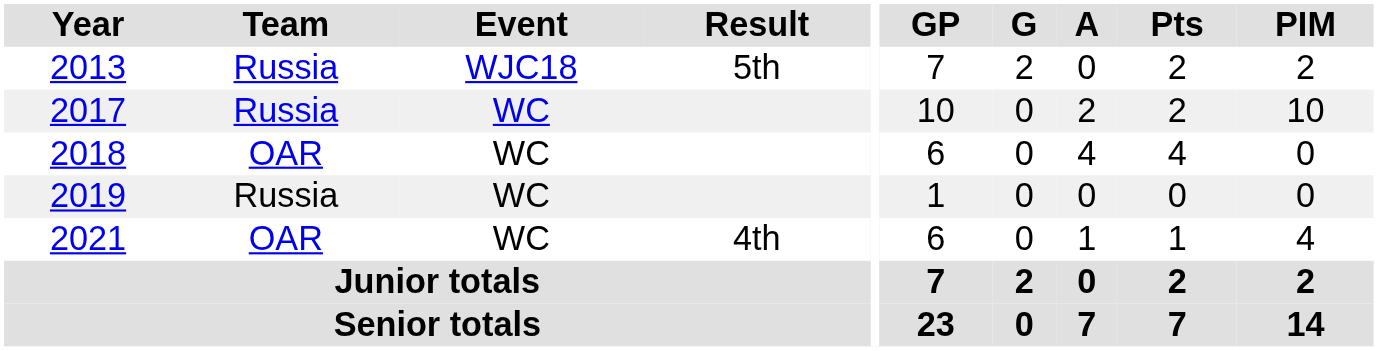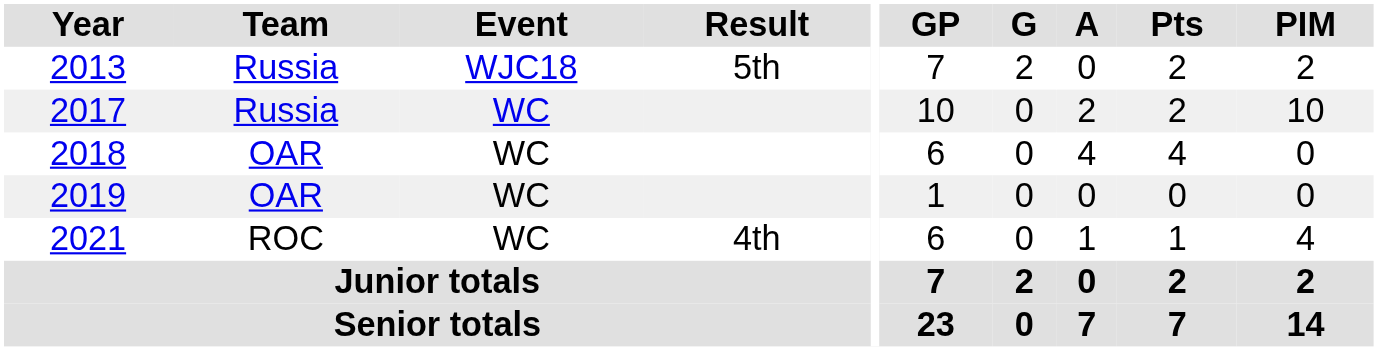2019 | Team: Russia -> OAR
2021 | Team: OAR -> ROC
